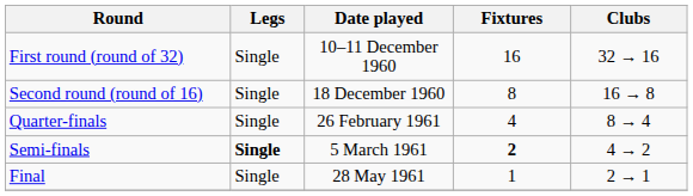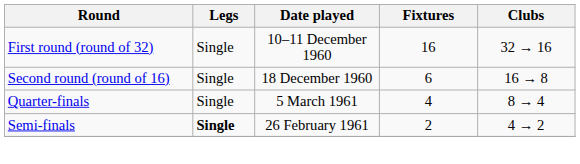Second round (round of 16) | Fixtures: 8 -> 6
Quarter-finals | Date played: 26 February 1961 -> 5 March 1961
Semi-finals | Date played: 5 March 1961 -> 26 February 1961
Semi-finals | Fixtures: bold -> normal
- row: Final | Single | 28 May 1961 | 1 | 2 → 1
